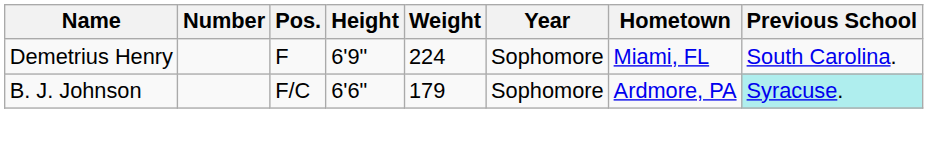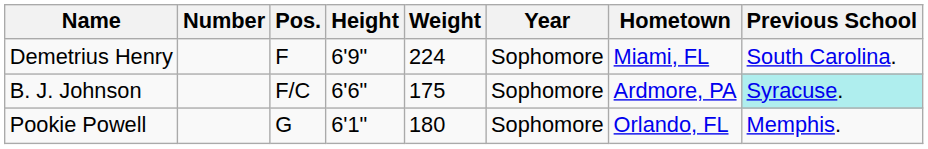B. J. Johnson | Weight: 179 -> 175
+ row: Pookie Powell | G | 6'1" | 180 | Sophomore | Orlando, FL | Memphis.
